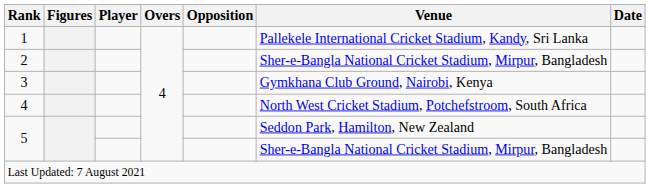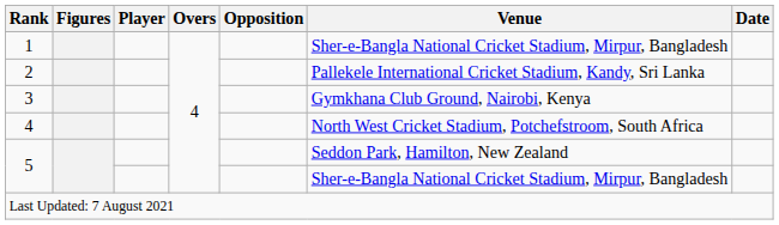1 | Venue: Pallekele International Cricket Stadium, Kandy, Sri Lanka -> Sher-e-Bangla National Cricket Stadium, Mirpur, Bangladesh
2 | Venue: Sher-e-Bangla National Cricket Stadium, Mirpur, Bangladesh -> Pallekele International Cricket Stadium, Kandy, Sri Lanka
